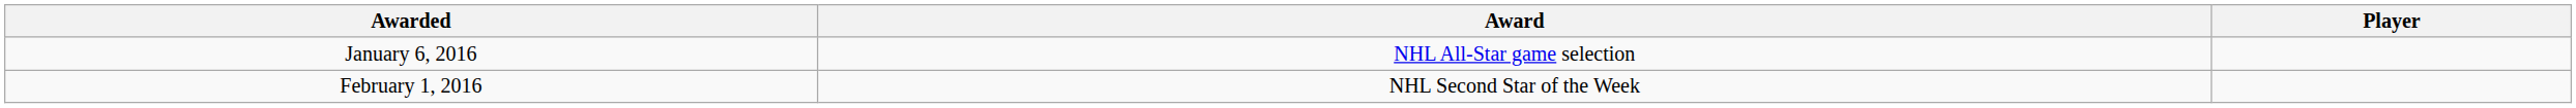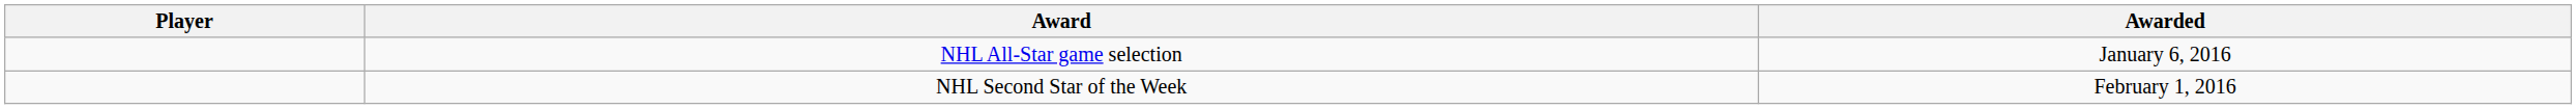columns swapped: Player <-> Awarded
